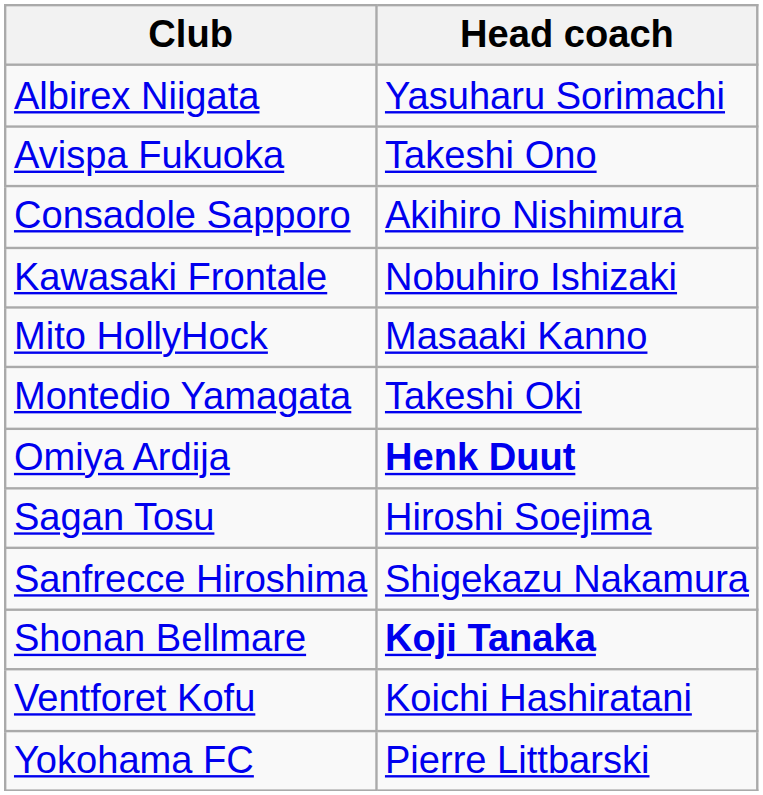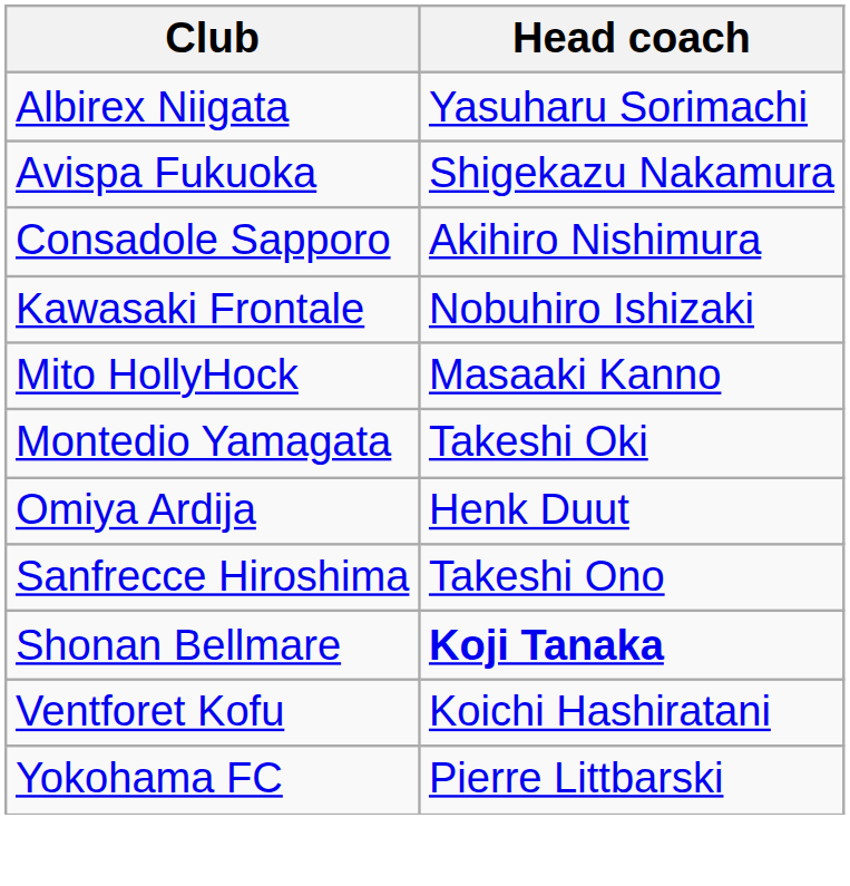Avispa Fukuoka | Head coach: Takeshi Ono -> Shigekazu Nakamura
Omiya Ardija | Head coach: bold -> normal
- row: Sagan Tosu | Hiroshi Soejima
Sanfrecce Hiroshima | Head coach: Shigekazu Nakamura -> Takeshi Ono
